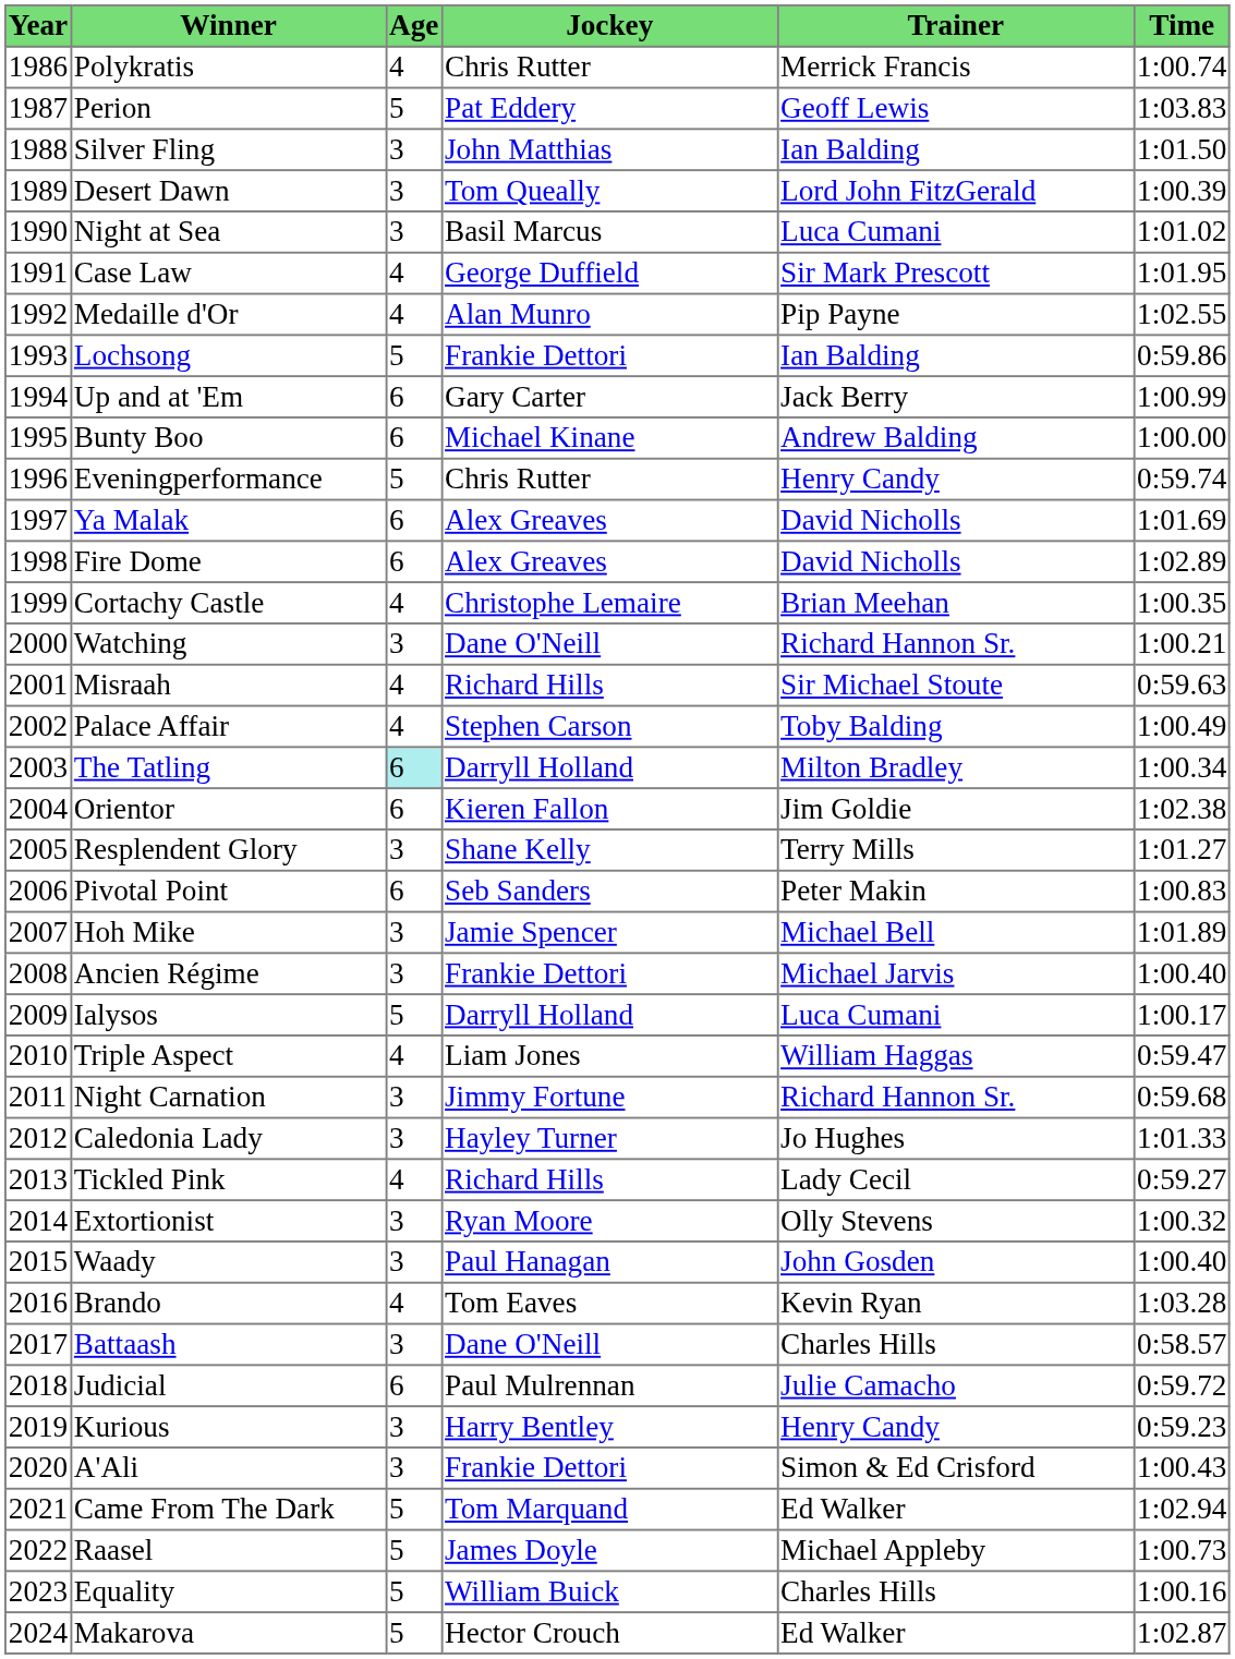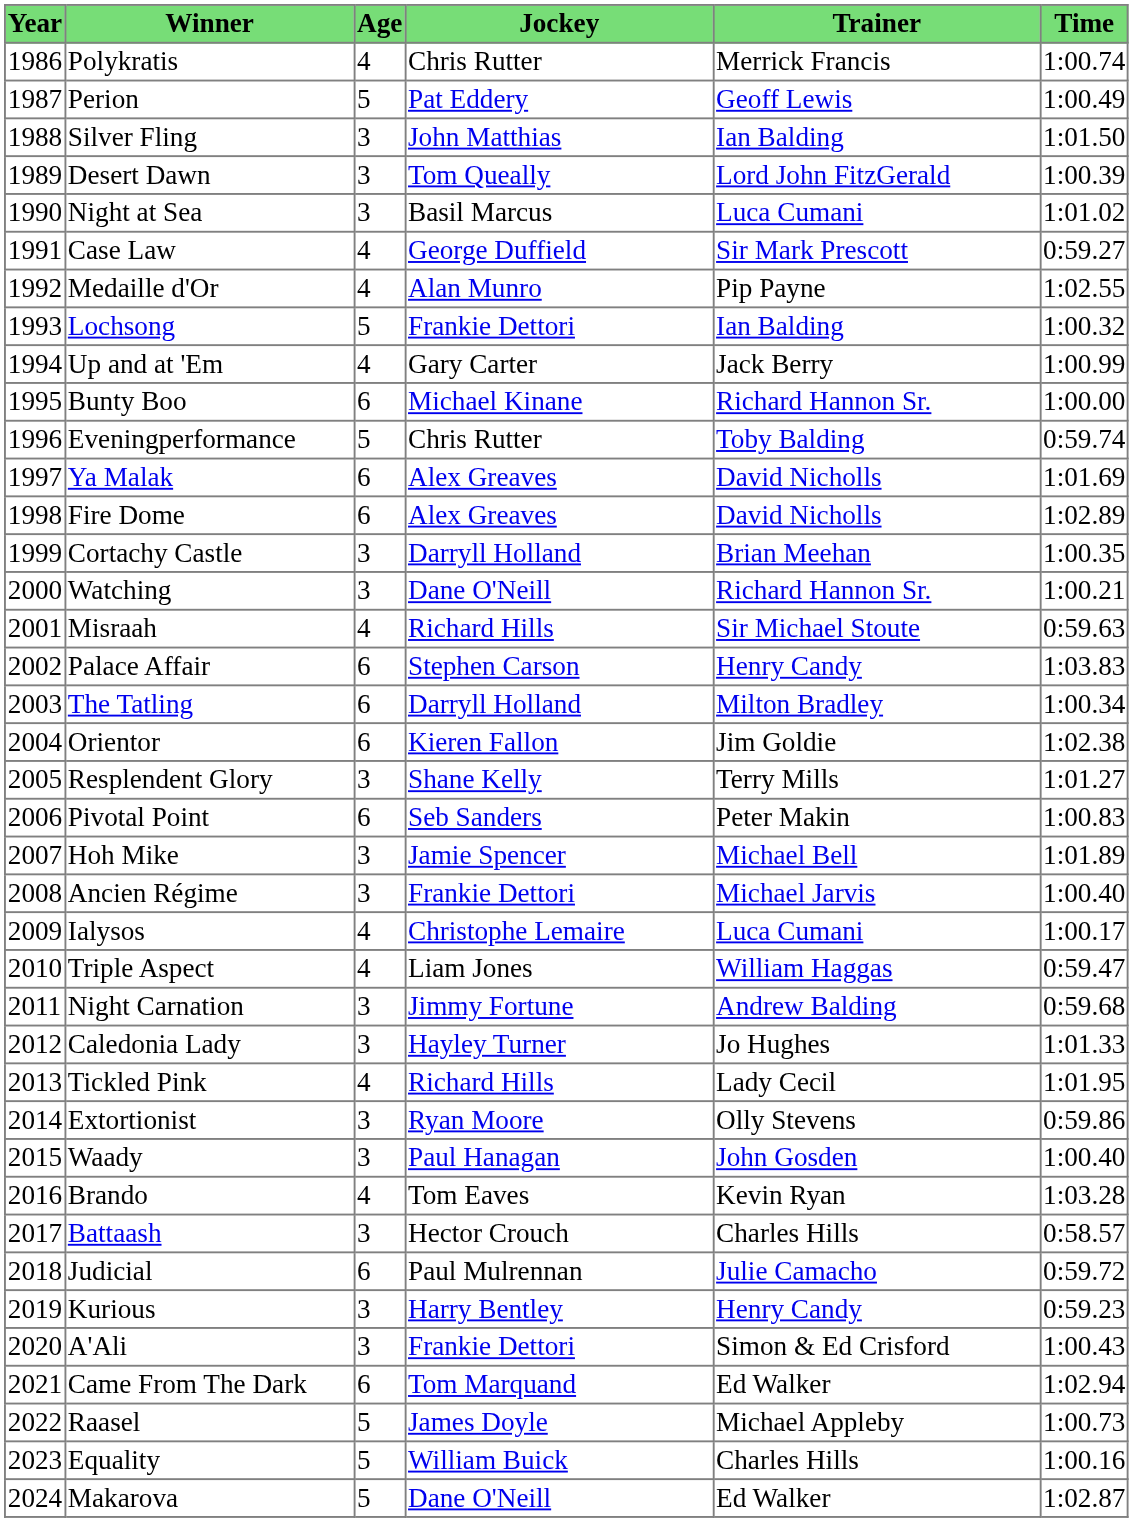Perion | Time: 1:03.83 -> 1:00.49
Case Law | Time: 1:01.95 -> 0:59.27
Lochsong | Time: 0:59.86 -> 1:00.32
Up and at 'Em | Age: 6 -> 4
Bunty Boo | Trainer: Andrew Balding -> Richard Hannon Sr.
Eveningperformance | Trainer: Henry Candy -> Toby Balding
Cortachy Castle | Age: 4 -> 3
Cortachy Castle | Jockey: Christophe Lemaire -> Darryll Holland
Palace Affair | Age: 4 -> 6
Palace Affair | Trainer: Toby Balding -> Henry Candy
Palace Affair | Time: 1:00.49 -> 1:03.83
The Tatling | Age: paleturquoise background -> no background
Ialysos | Age: 5 -> 4
Ialysos | Jockey: Darryll Holland -> Christophe Lemaire
Night Carnation | Trainer: Richard Hannon Sr. -> Andrew Balding
Tickled Pink | Time: 0:59.27 -> 1:01.95
Extortionist | Time: 1:00.32 -> 0:59.86
Battaash | Jockey: Dane O'Neill -> Hector Crouch
Came From The Dark | Age: 5 -> 6
Makarova | Jockey: Hector Crouch -> Dane O'Neill
